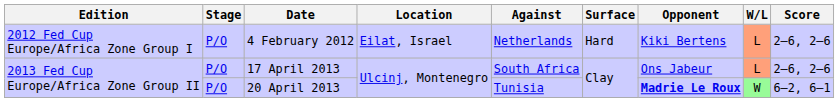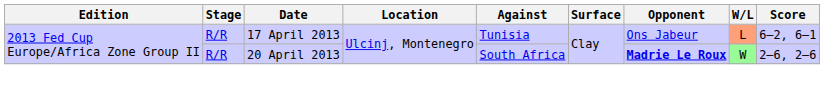- row: 2012 Fed Cup Europe/Africa Zone Group I | P/O | 4 February 2012 | Eilat, Israel | Netherlands | Hard | Kiki Bertens | L | 2–6, 2–6
17 April 2013 | Stage: P/O -> R/R
17 April 2013 | Against: South Africa -> Tunisia
17 April 2013 | Score: 2–6, 2–6 -> 6–2, 6–1
20 April 2013 | Stage: P/O -> R/R
20 April 2013 | Against: Tunisia -> South Africa
20 April 2013 | Score: 6–2, 6–1 -> 2–6, 2–6
